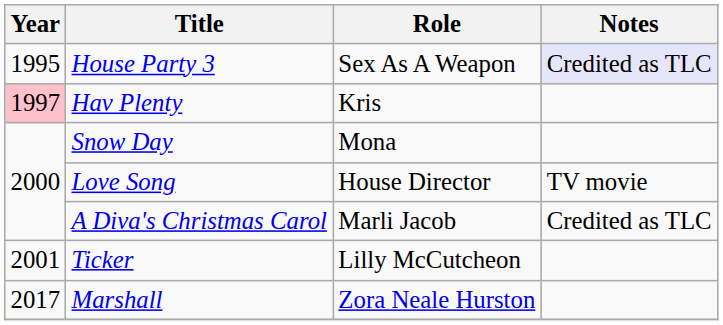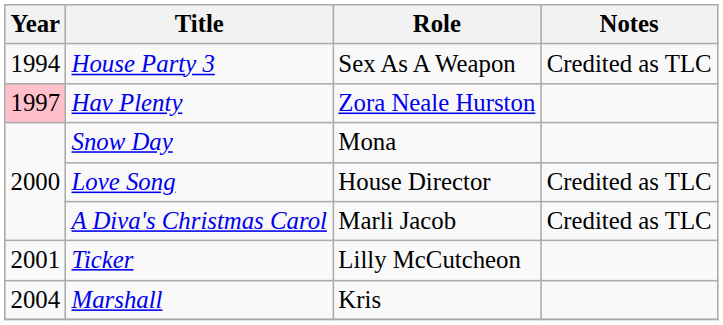House Party 3 | Year: 1995 -> 1994
House Party 3 | Notes: lavender background -> no background
Hav Plenty | Role: Kris -> Zora Neale Hurston
Love Song | Notes: TV movie -> Credited as TLC
Marshall | Year: 2017 -> 2004
Marshall | Role: Zora Neale Hurston -> Kris
